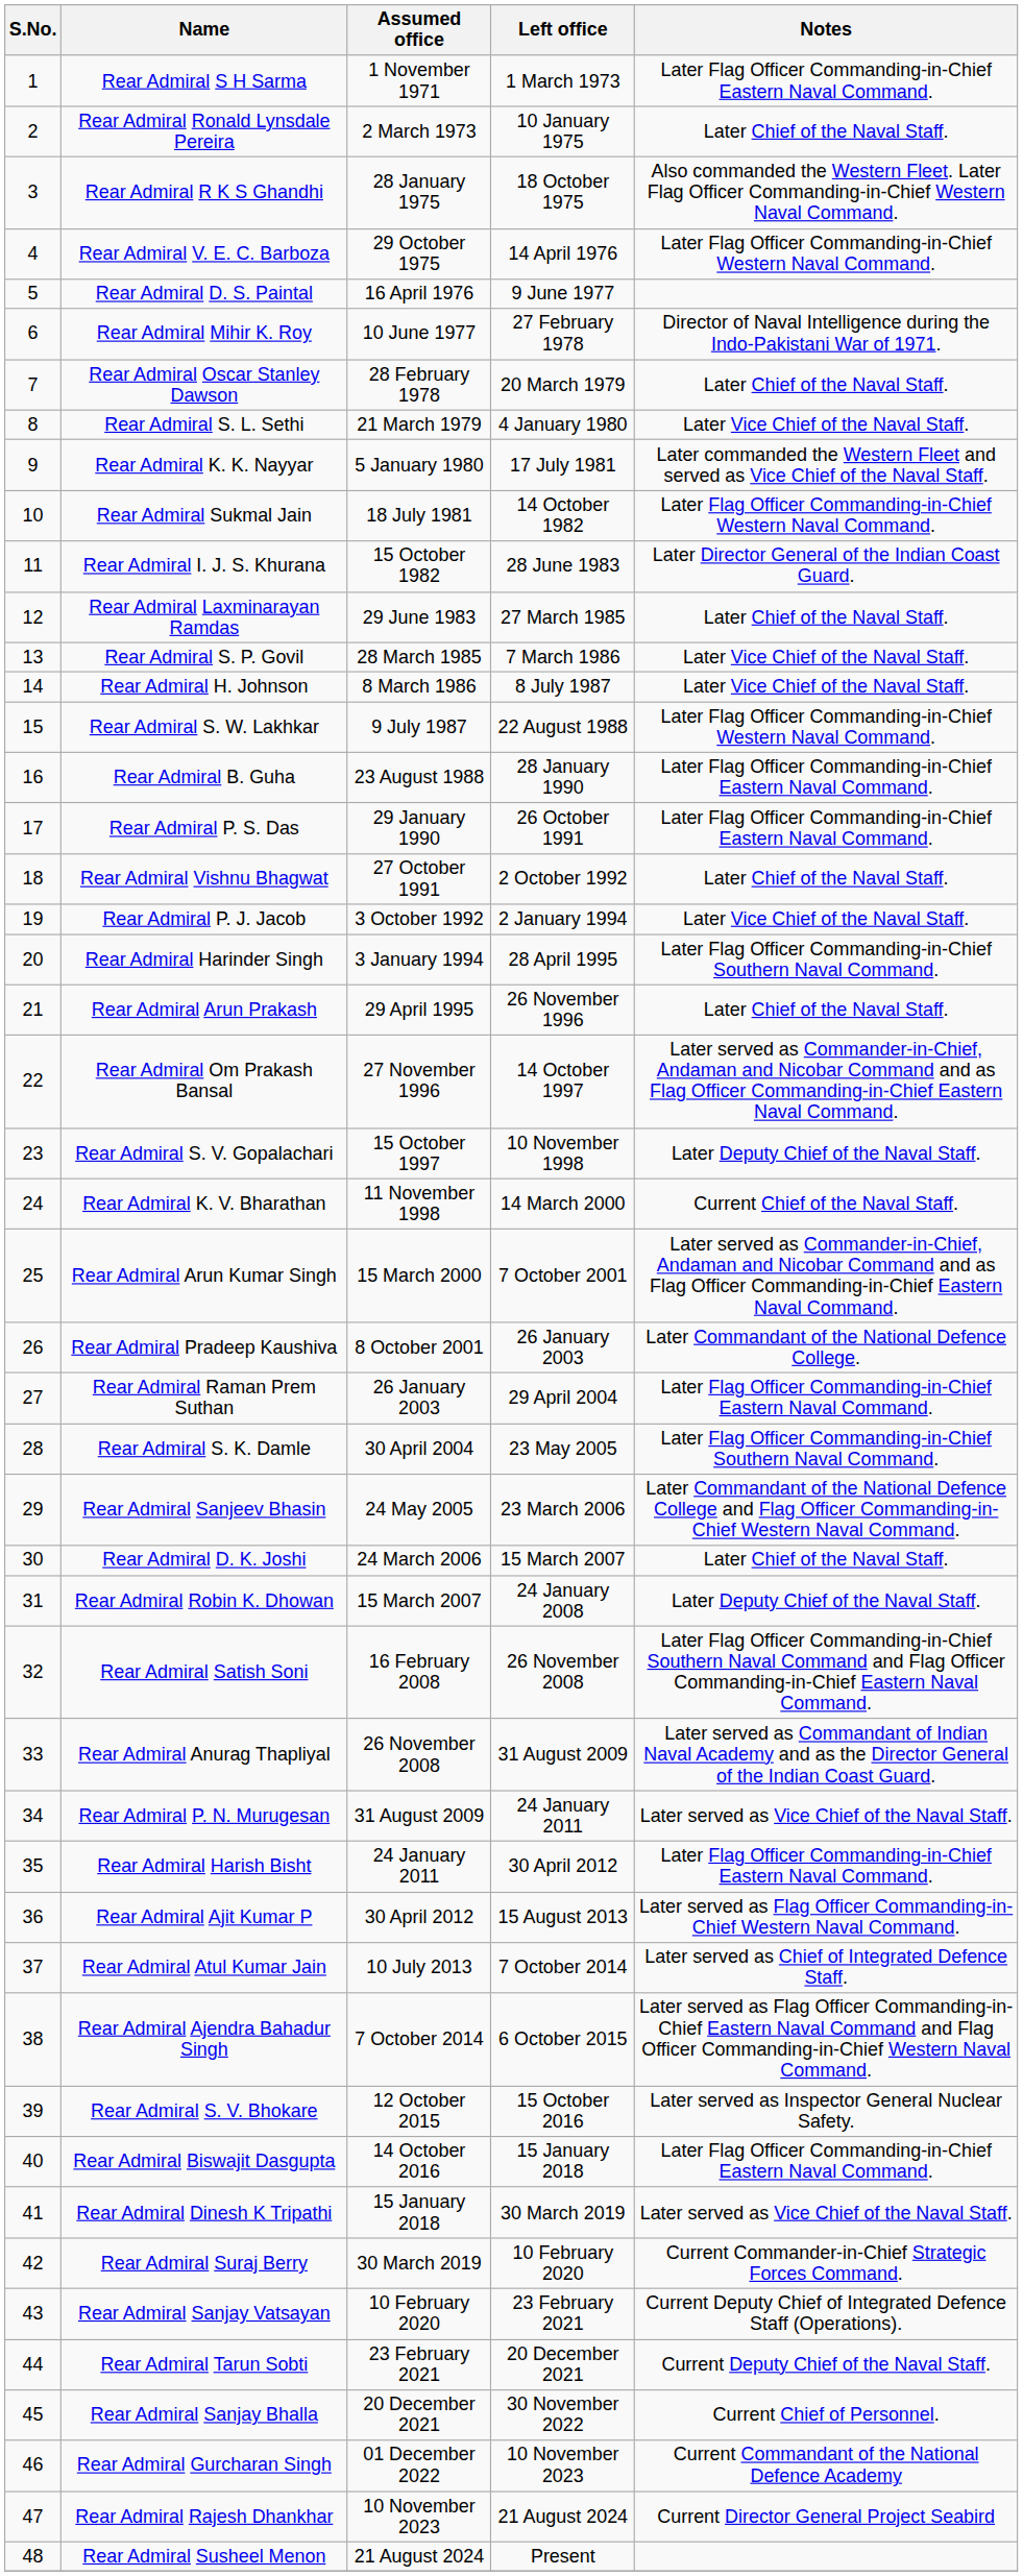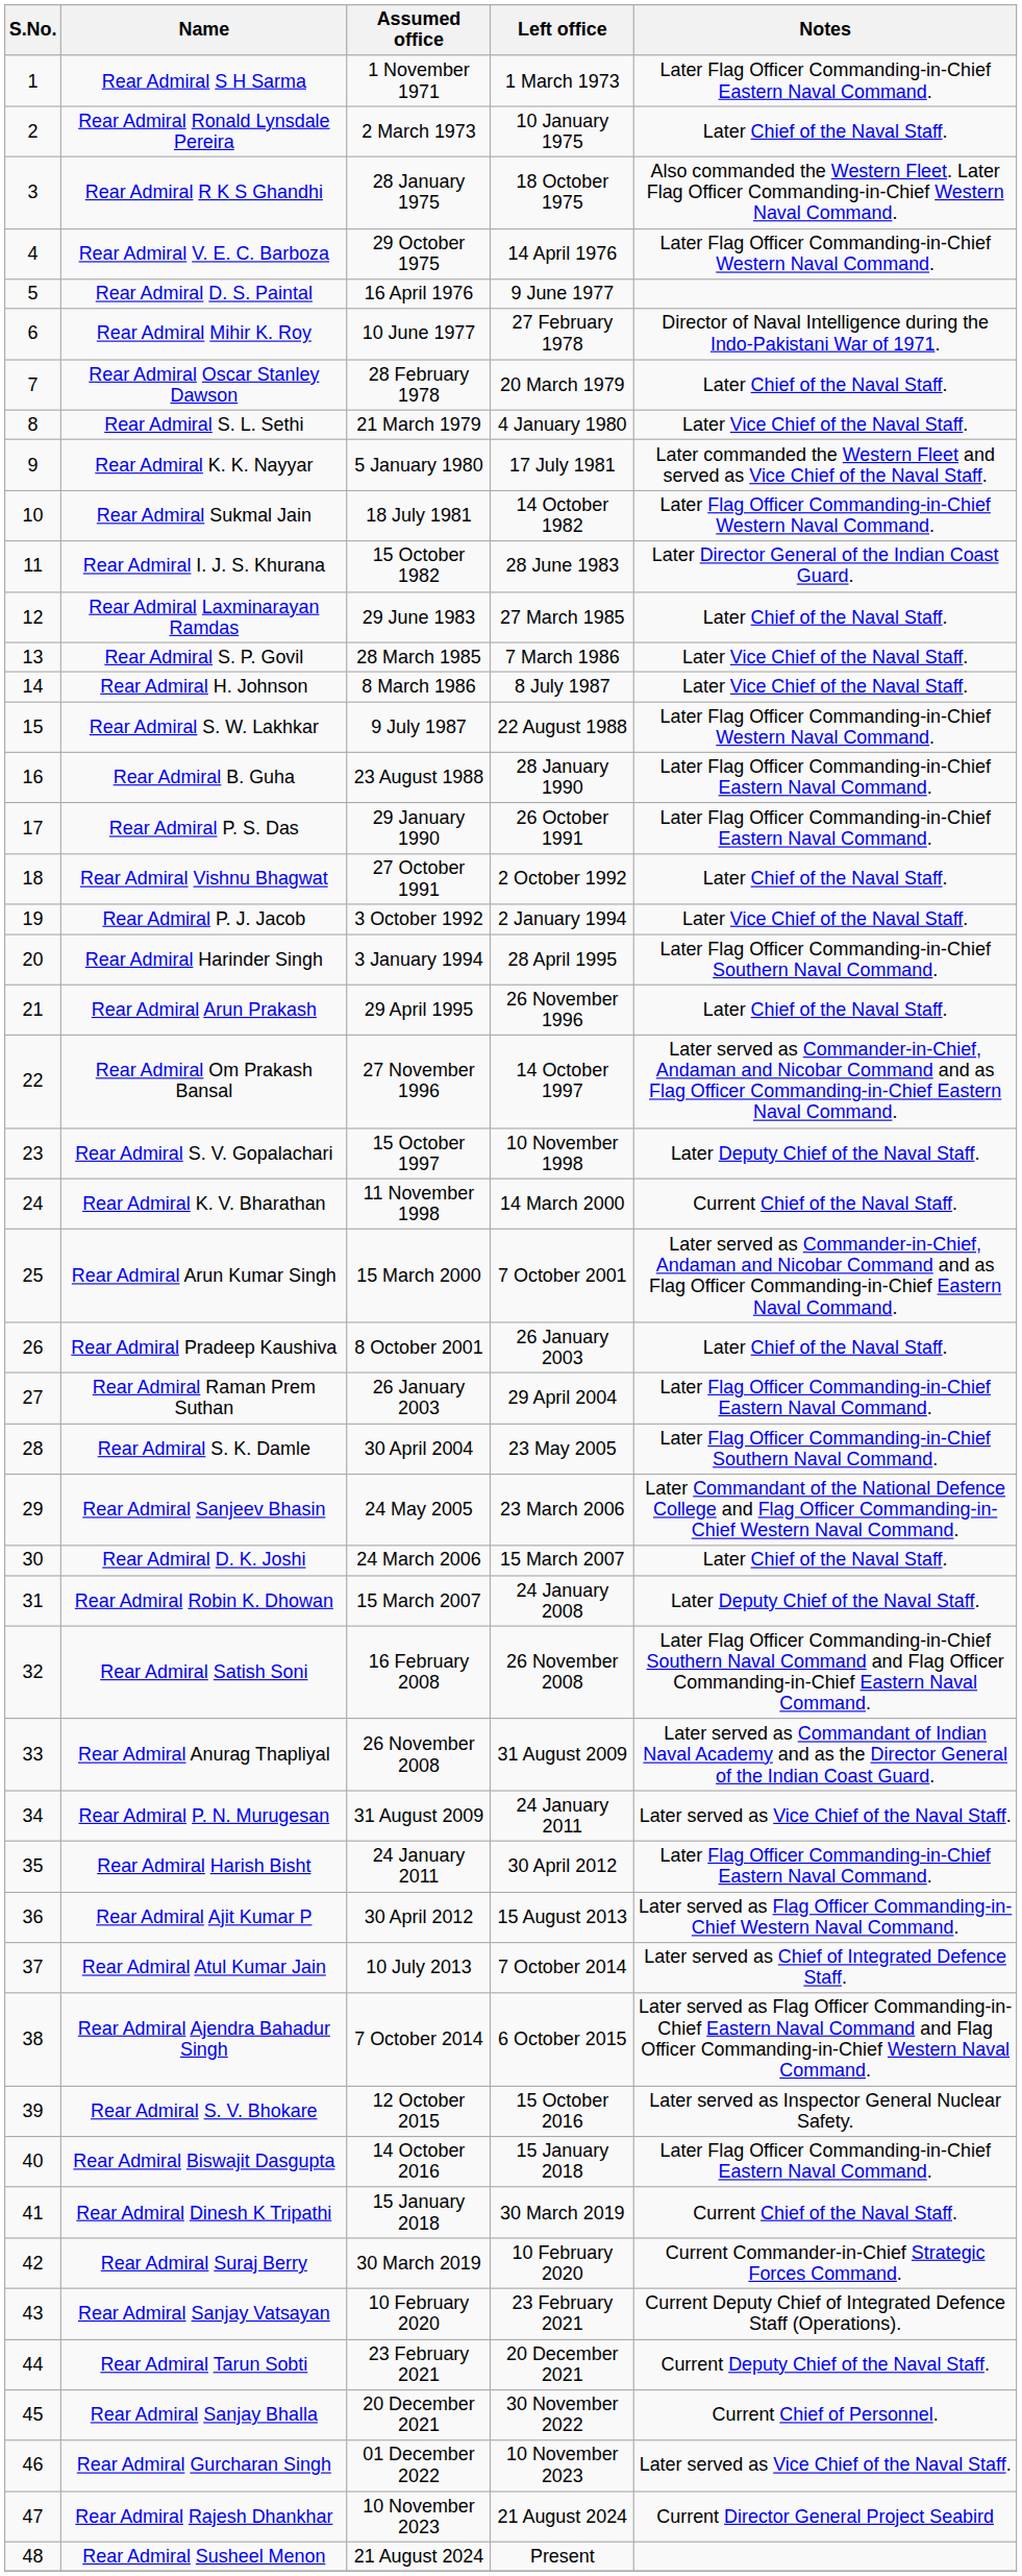Rear Admiral Pradeep Kaushiva | Notes: Later Commandant of the National Defence College. -> Later Chief of the Naval Staff.
Rear Admiral Dinesh K Tripathi | Notes: Later served as Vice Chief of the Naval Staff. -> Current Chief of the Naval Staff.
Rear Admiral Gurcharan Singh | Notes: Current Commandant of the National Defence Academy -> Later served as Vice Chief of the Naval Staff.
